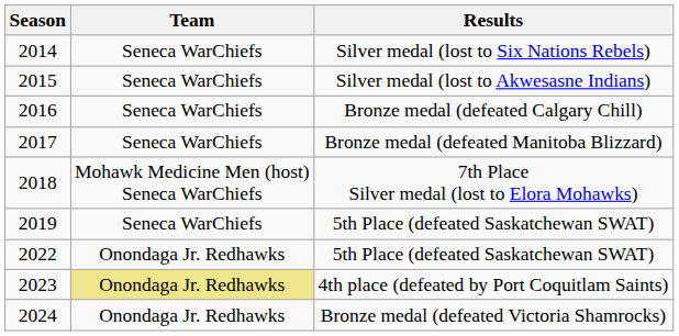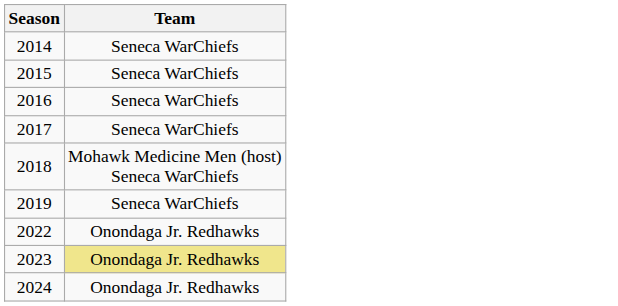- column: Results | Silver medal (lost to Six Nations Rebels) | Silver medal (lost to Akwesasne Indians) | Bronze medal (defeated Calgary Chill) | Bronze medal (defeated Manitoba Blizzard) | 7th Place Silver medal (lost to Elora Mohawks) | 5th Place (defeated Saskatchewan SWAT) | 5th Place (defeated Saskatchewan SWAT) | 4th place (defeated by Port Coquitlam Saints) | Bronze medal (defeated Victoria Shamrocks)
